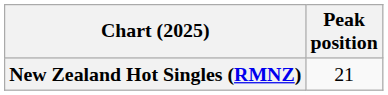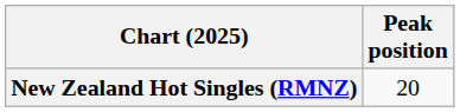New Zealand Hot Singles (RMNZ) | Peak position: 21 -> 20
